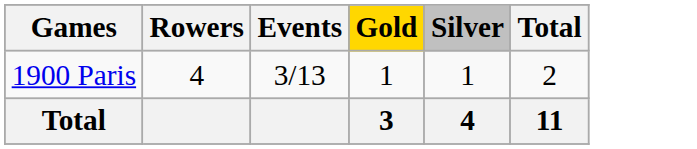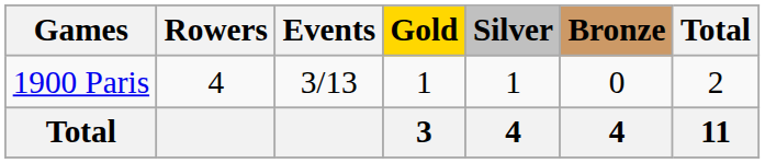+ column: Bronze | 0 | 4
